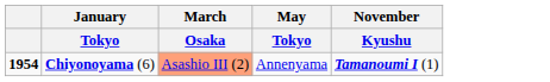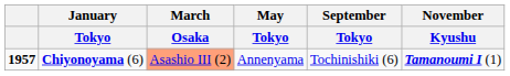+ column: September | Tokyo | Tochinishiki (6)
Chiyonoyama (6) | column 1: 1954 -> 1957
